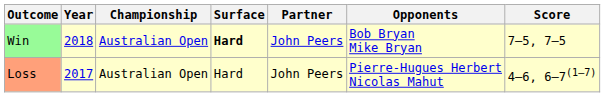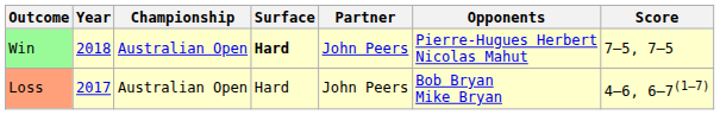Win | Opponents: Bob Bryan Mike Bryan -> Pierre-Hugues Herbert Nicolas Mahut
Loss | Opponents: Pierre-Hugues Herbert Nicolas Mahut -> Bob Bryan Mike Bryan
